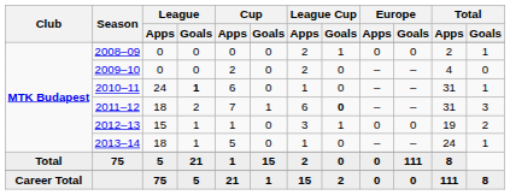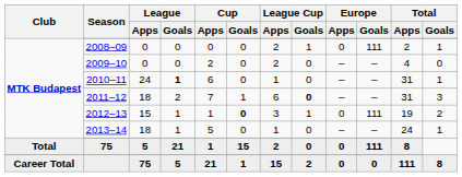2008–09 | Europe / Goals: 0 -> 111
2012–13 | Cup / Goals: normal -> bold
2012–13 | Europe / Goals: 0 -> 111
